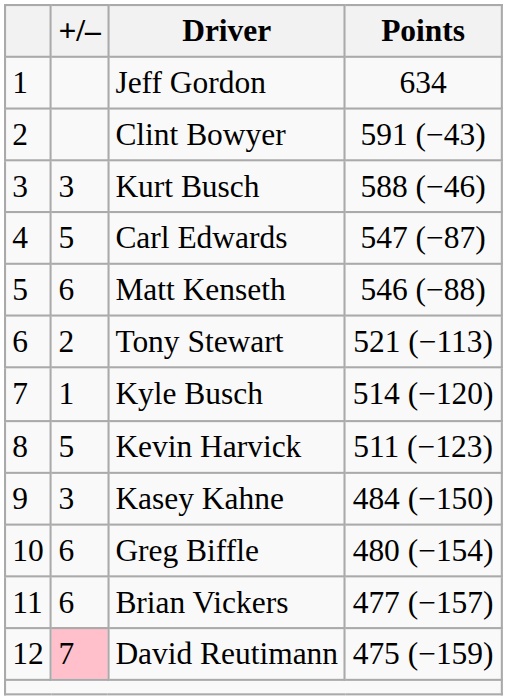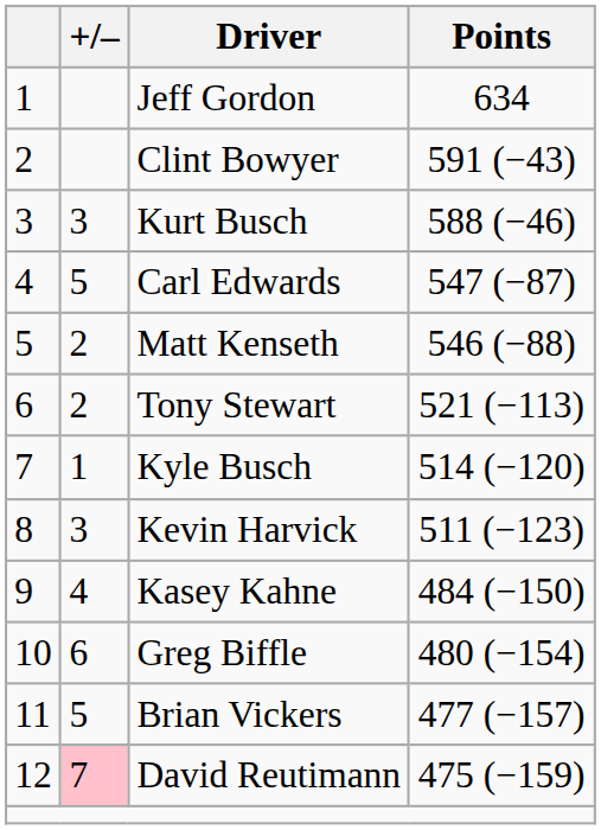Matt Kenseth | +/–: 6 -> 2
Kevin Harvick | +/–: 5 -> 3
Kasey Kahne | +/–: 3 -> 4
Brian Vickers | +/–: 6 -> 5
